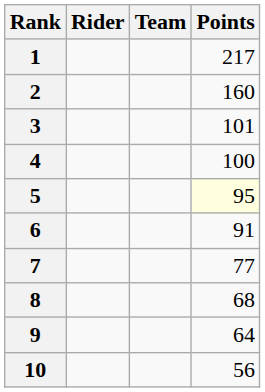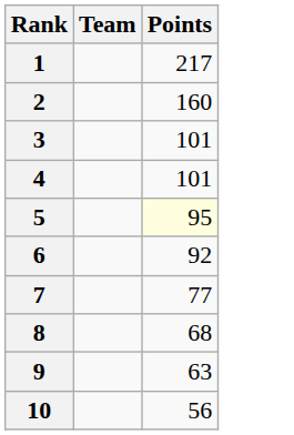- column: Rider
4 | Points: 100 -> 101
6 | Points: 91 -> 92
9 | Points: 64 -> 63
